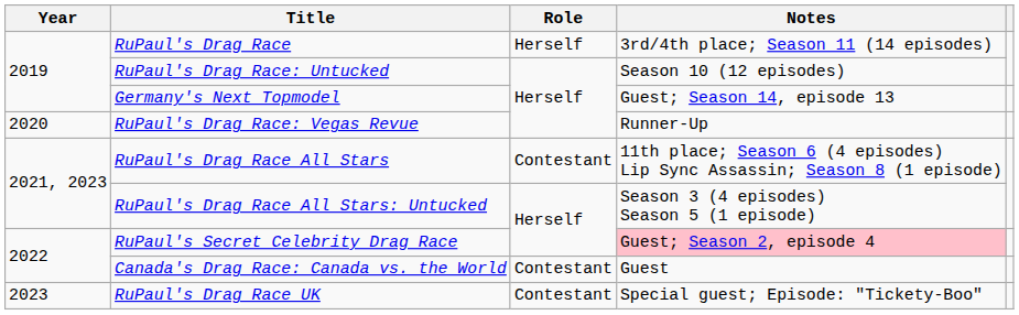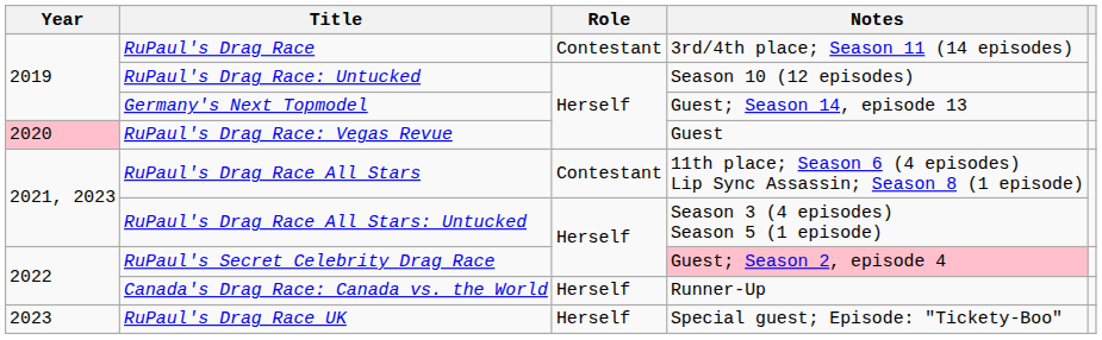RuPaul's Drag Race | Role: Herself -> Contestant
RuPaul's Drag Race: Vegas Revue | Year: no background -> pink background
RuPaul's Drag Race: Vegas Revue | Notes: Runner-Up -> Guest
Canada's Drag Race: Canada vs. the World | Role: Contestant -> Herself
Canada's Drag Race: Canada vs. the World | Notes: Guest -> Runner-Up
RuPaul's Drag Race UK | Role: Contestant -> Herself
